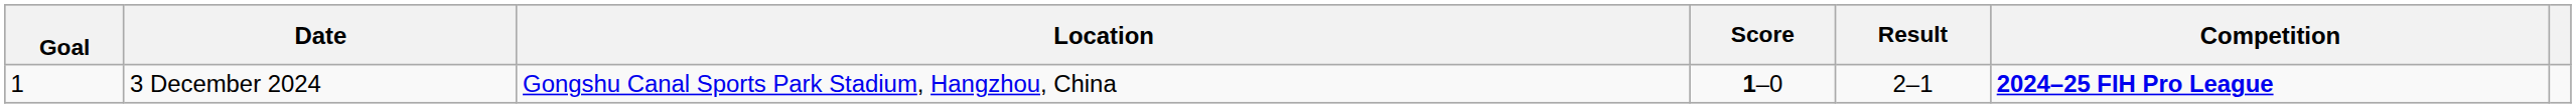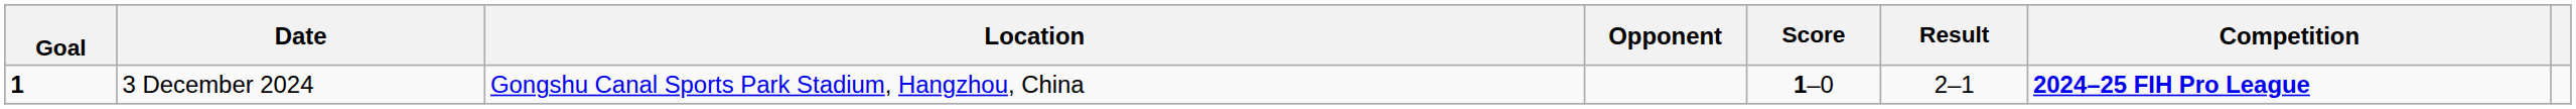+ column: Opponent
3 December 2024 | Goal: normal -> bold
